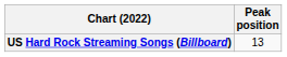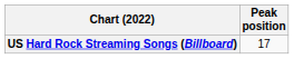US Hard Rock Streaming Songs (Billboard) | Peak position: 13 -> 17
